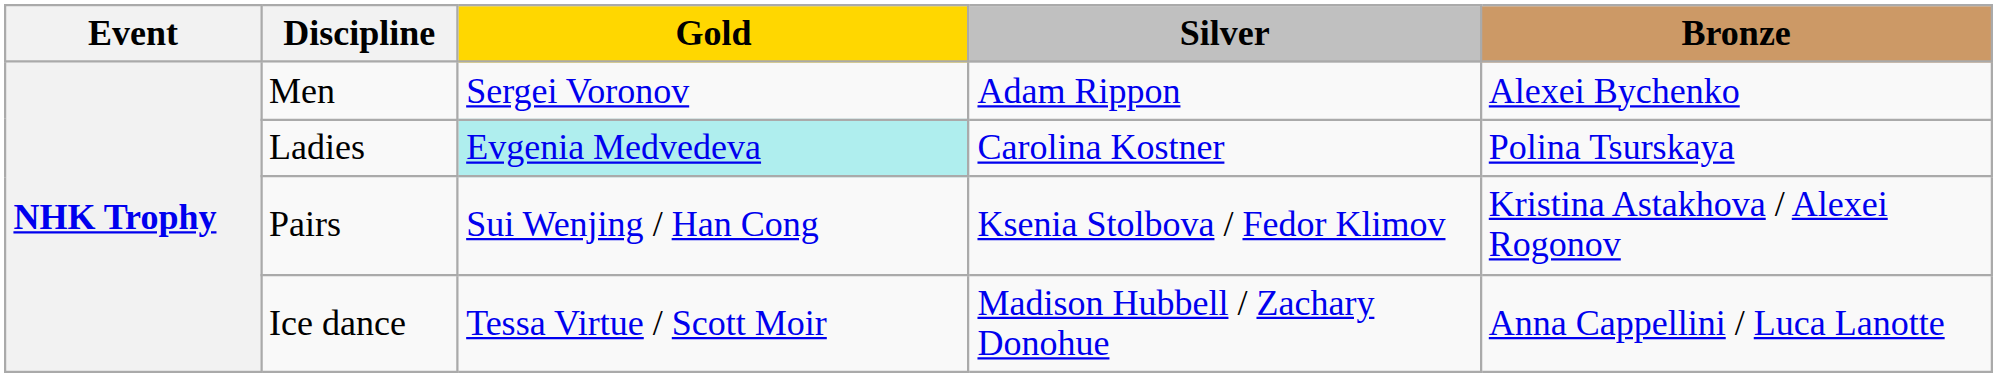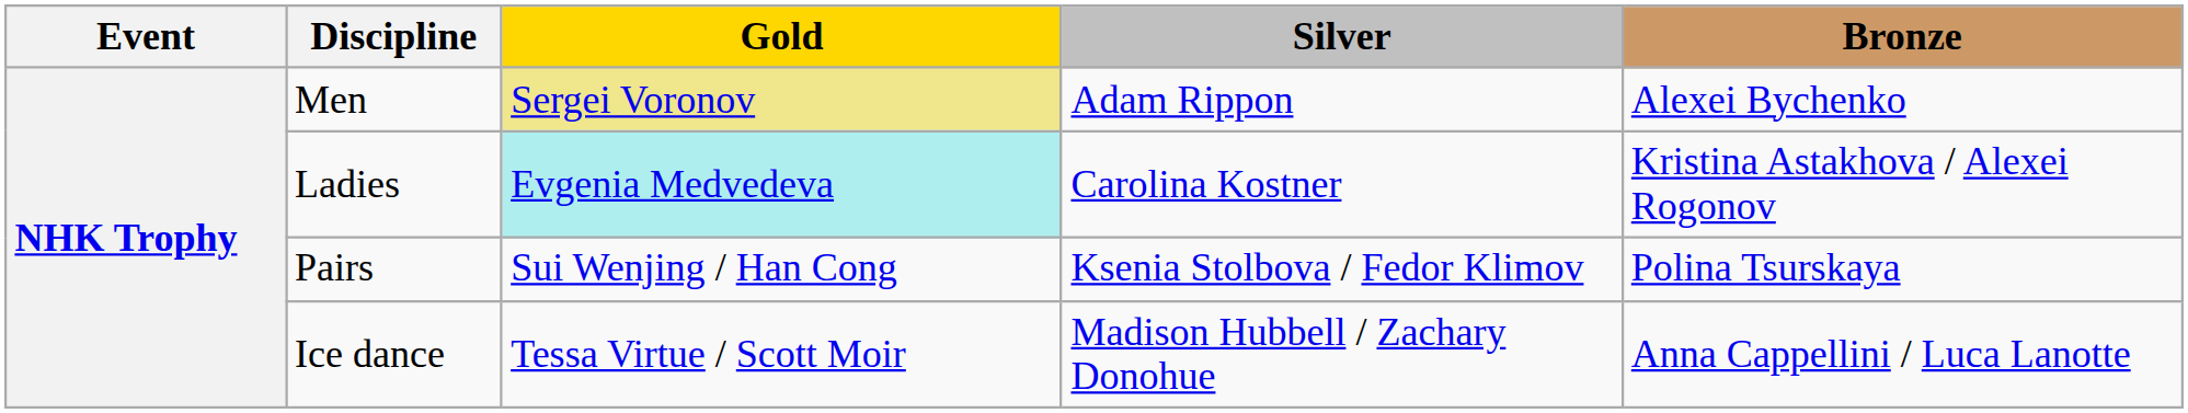Men | Gold: no background -> khaki background
Ladies | Bronze: Polina Tsurskaya -> Kristina Astakhova / Alexei Rogonov
Pairs | Bronze: Kristina Astakhova / Alexei Rogonov -> Polina Tsurskaya
